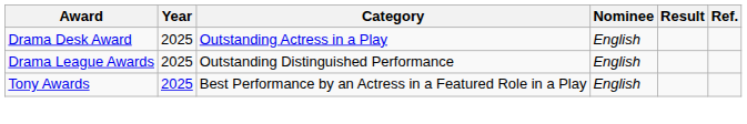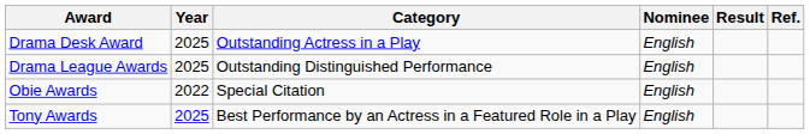+ row: Obie Awards | 2022 | Special Citation | English
